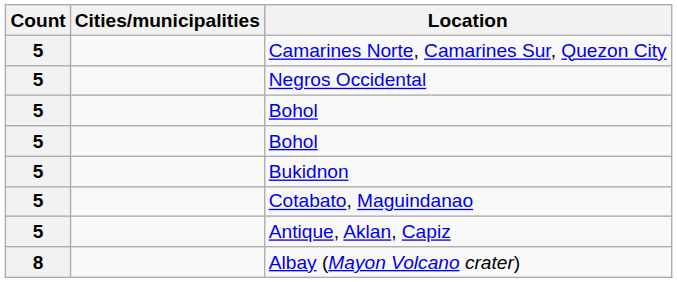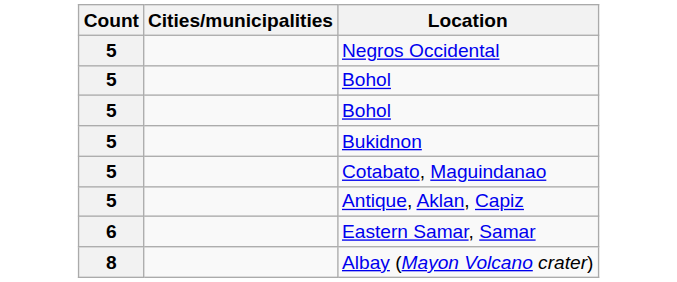- row: 5 | Camarines Norte, Camarines Sur, Quezon City
+ row: 6 | Eastern Samar, Samar
